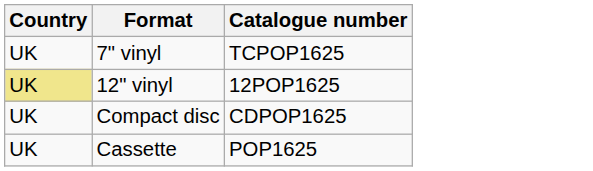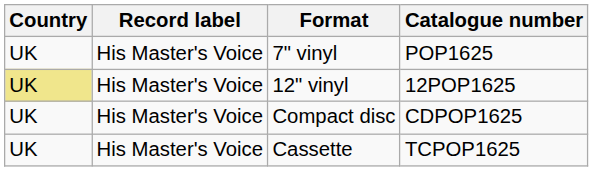+ column: Record label | His Master's Voice | His Master's Voice | His Master's Voice | His Master's Voice
7" vinyl | Catalogue number: TCPOP1625 -> POP1625
Cassette | Catalogue number: POP1625 -> TCPOP1625
